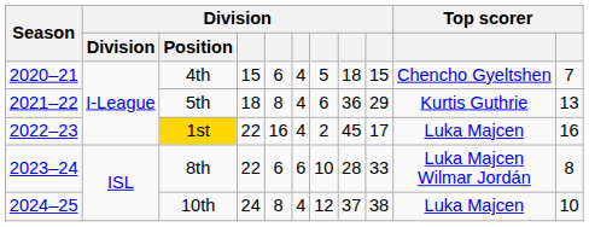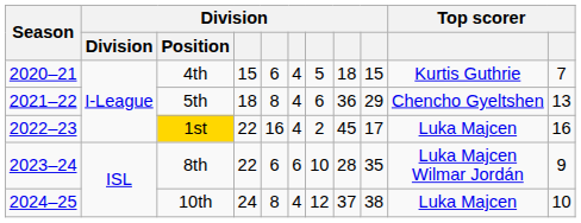4th | column 10: Chencho Gyeltshen -> Kurtis Guthrie
5th | column 10: Kurtis Guthrie -> Chencho Gyeltshen
8th | column 9: 33 -> 35
8th | column 11: 8 -> 9
